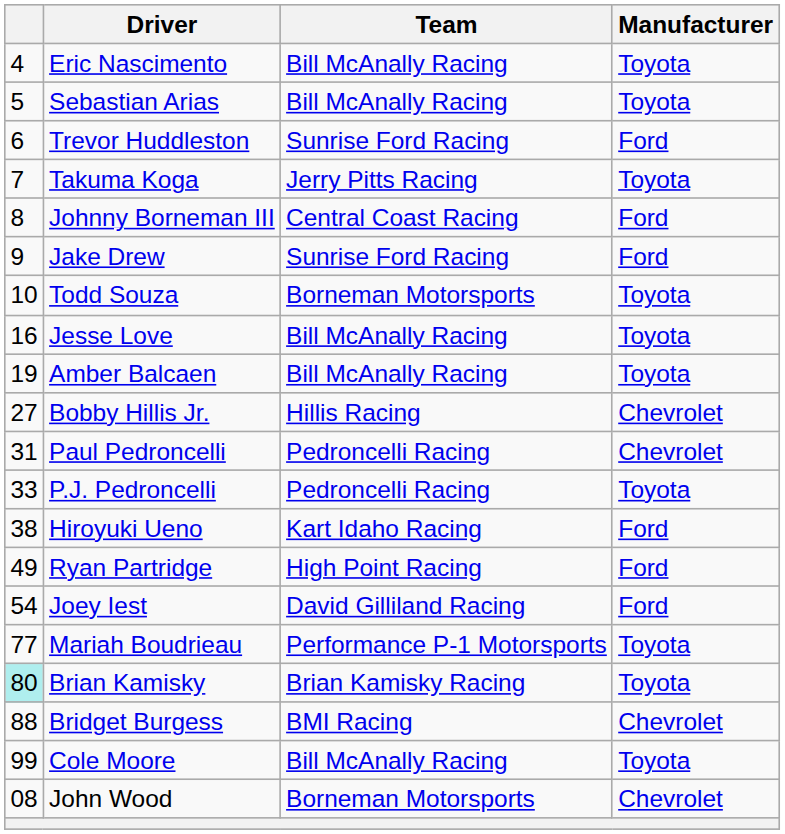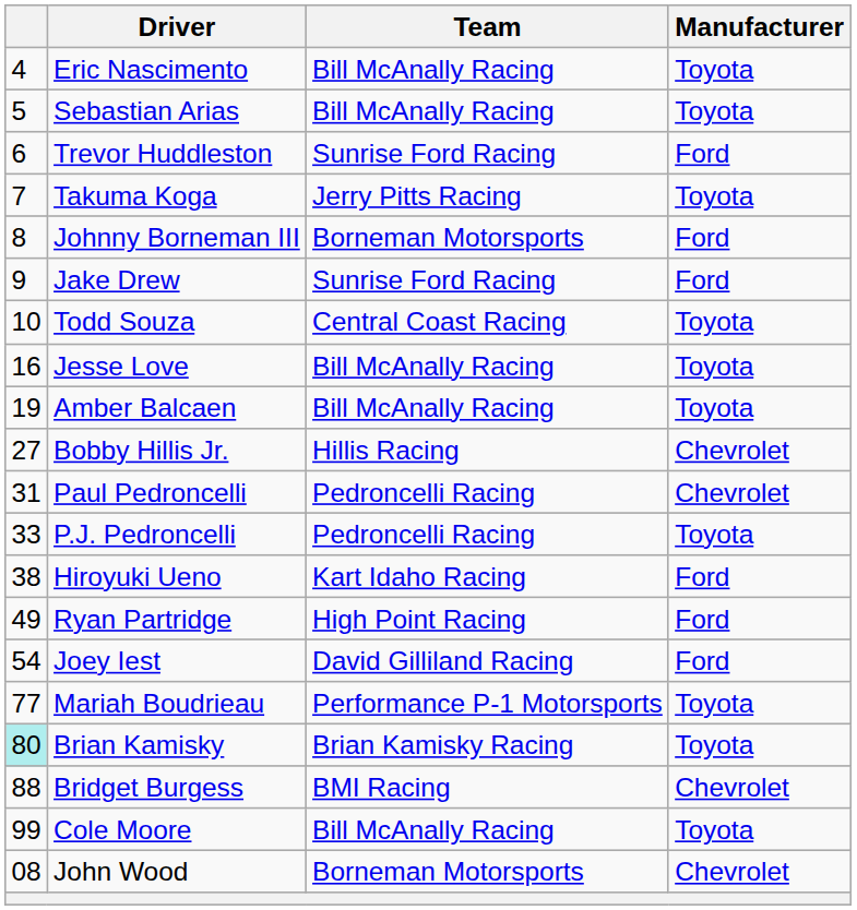Johnny Borneman III | Team: Central Coast Racing -> Borneman Motorsports
Todd Souza | Team: Borneman Motorsports -> Central Coast Racing
